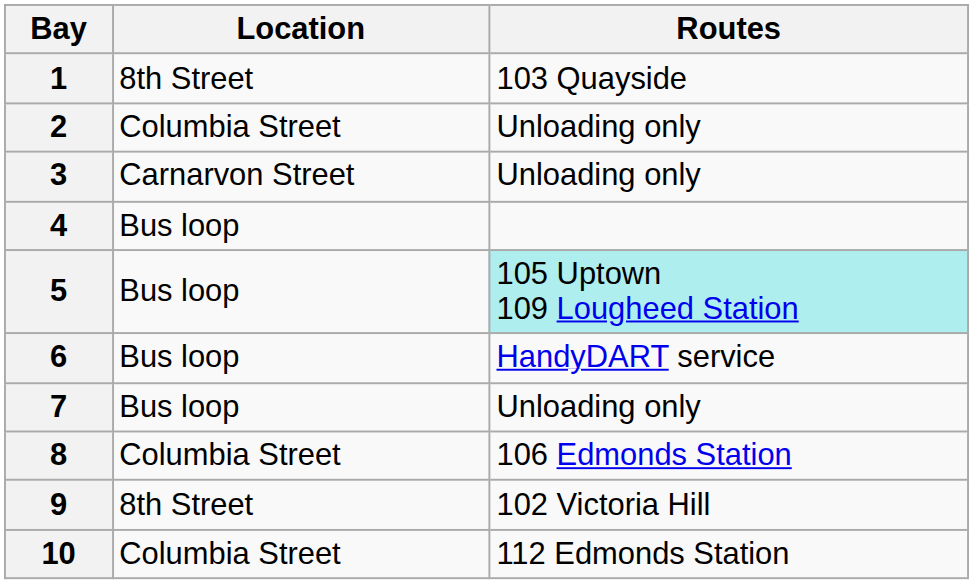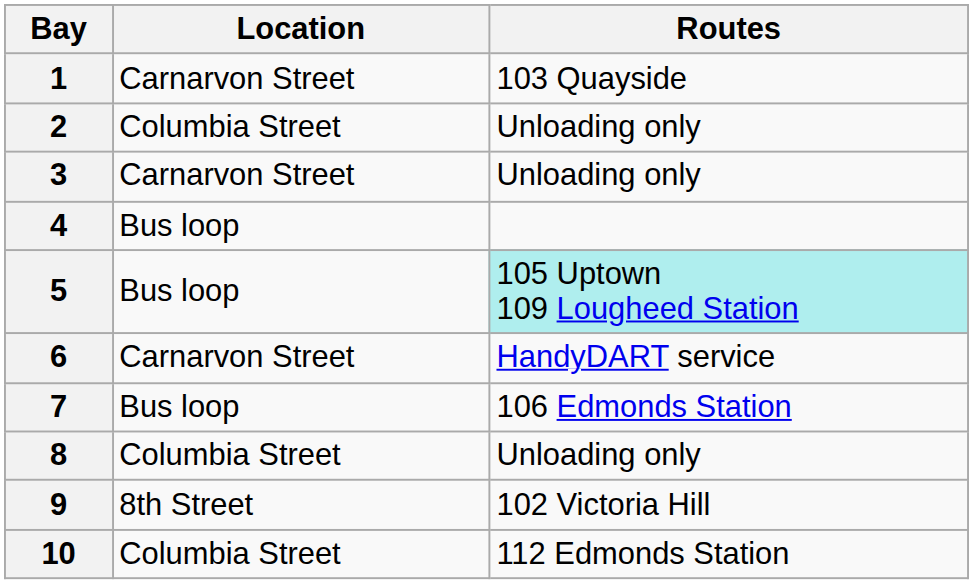1 | Location: 8th Street -> Carnarvon Street
6 | Location: Bus loop -> Carnarvon Street
7 | Routes: Unloading only -> 106 Edmonds Station
8 | Routes: 106 Edmonds Station -> Unloading only
